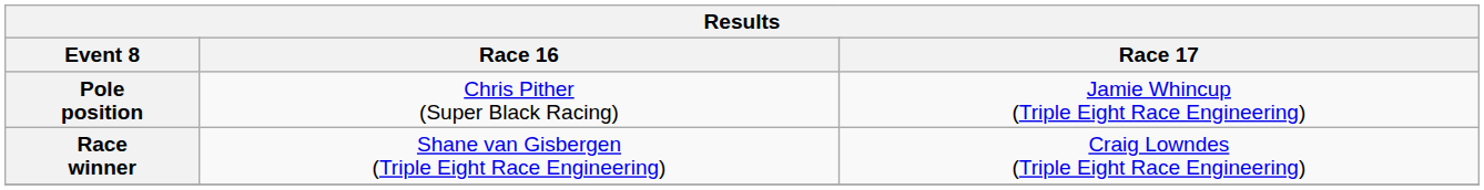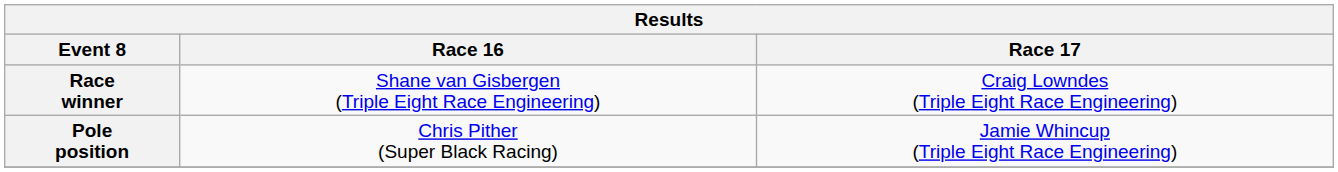rows swapped: Pole position <-> Race winner
